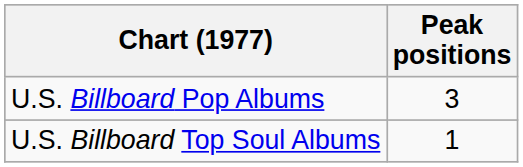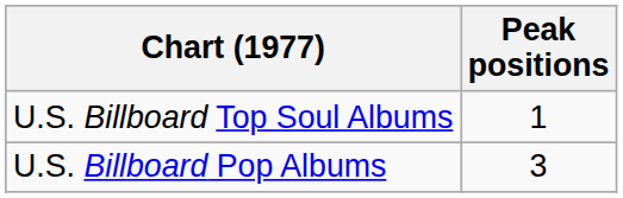rows swapped: U.S. Billboard Pop Albums <-> U.S. Billboard Top Soul Albums
